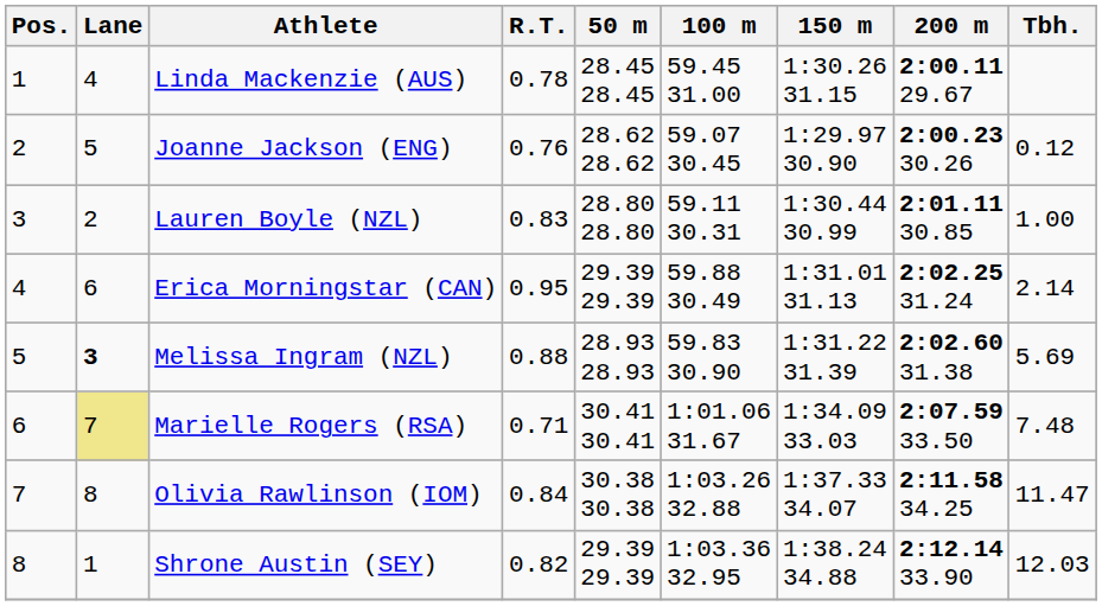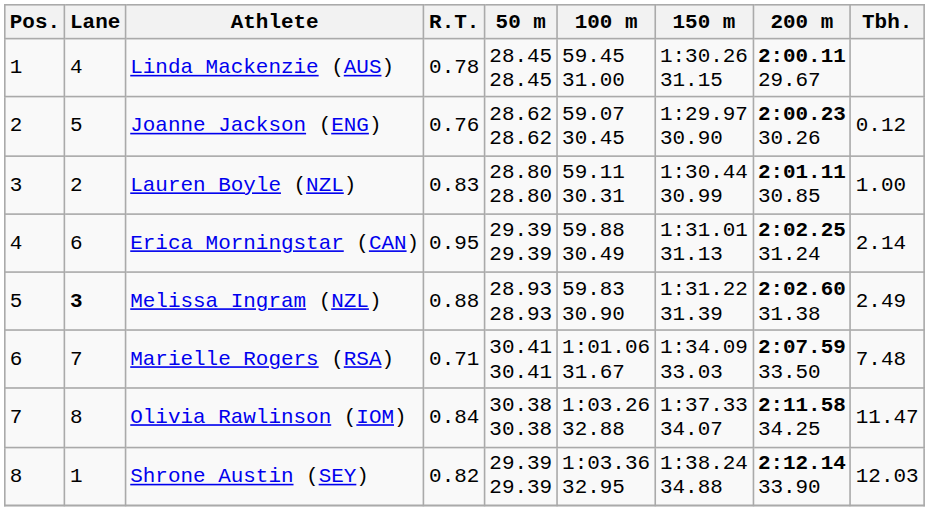Melissa Ingram (NZL) | Tbh.: 5.69 -> 2.49
Marielle Rogers (RSA) | Lane: khaki background -> no background
